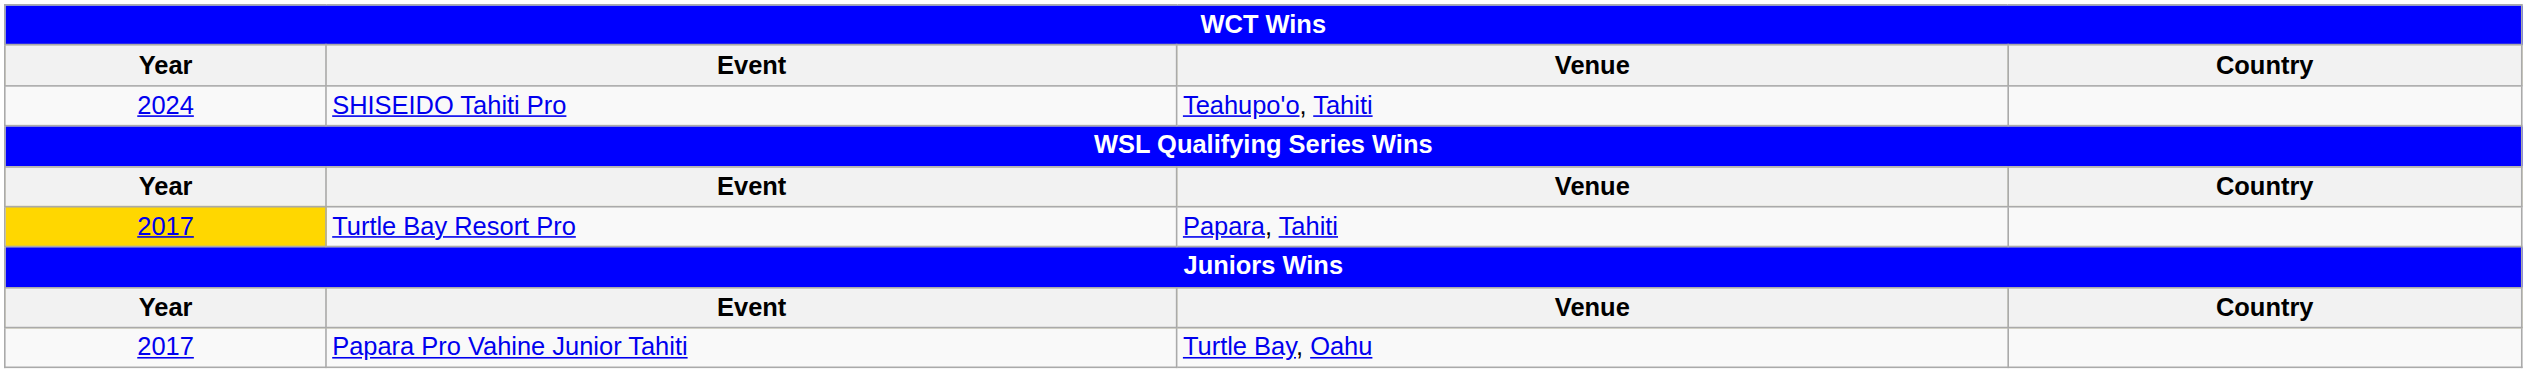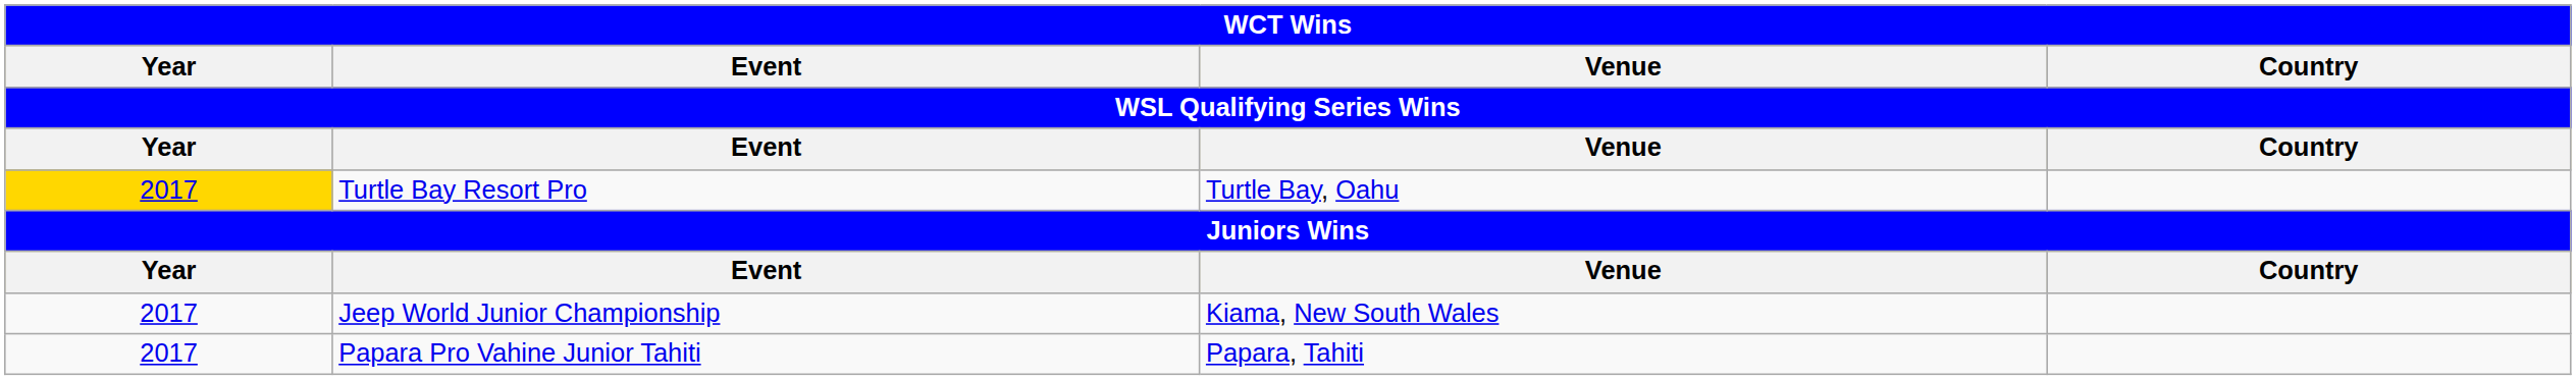- row: 2024 | SHISEIDO Tahiti Pro | Teahupo'o, Tahiti
Turtle Bay Resort Pro | Venue: Papara, Tahiti -> Turtle Bay, Oahu
+ row: 2017 | Jeep World Junior Championship | Kiama, New South Wales
Papara Pro Vahine Junior Tahiti | Venue: Turtle Bay, Oahu -> Papara, Tahiti
